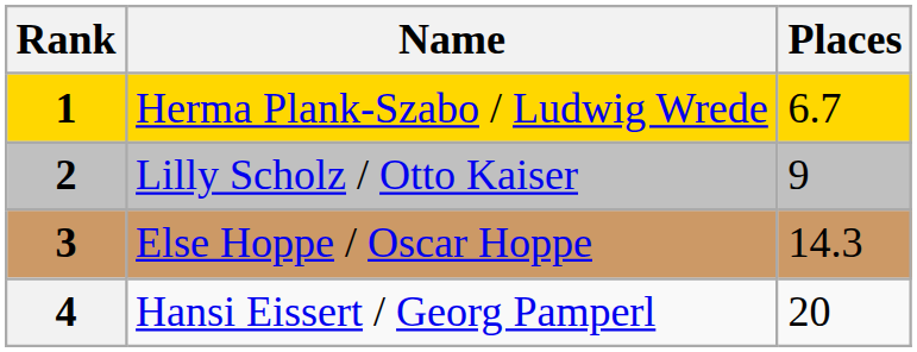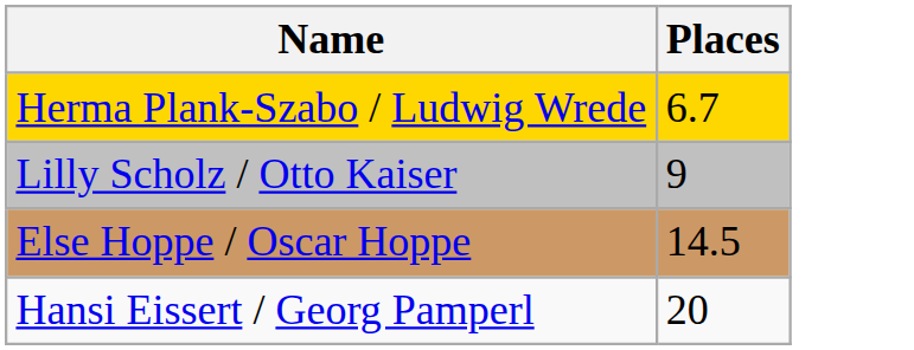- column: Rank | 1 | 2 | 3 | 4
Else Hoppe / Oscar Hoppe | Places: 14.3 -> 14.5
